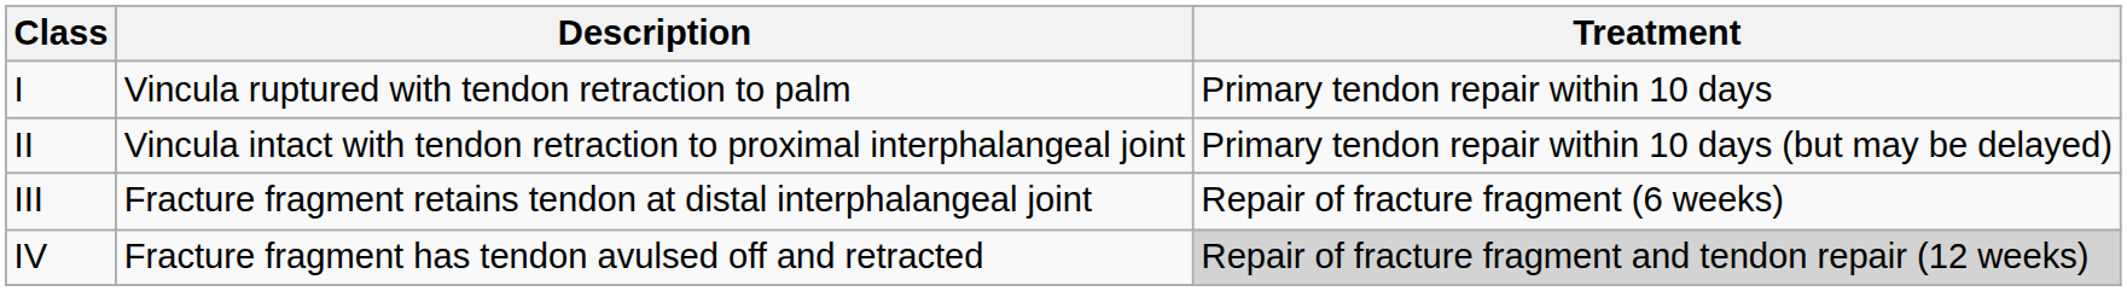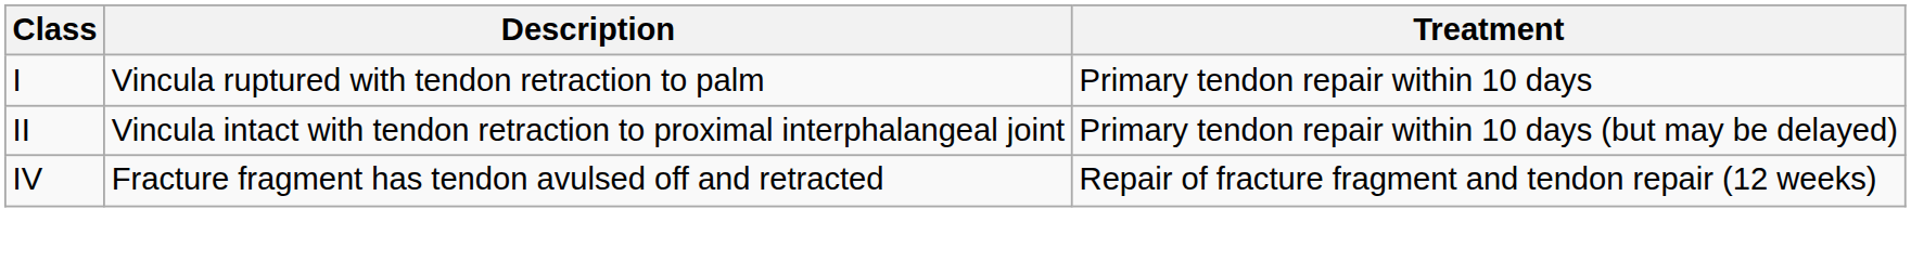- row: III | Fracture fragment retains tendon at distal interphalangeal joint | Repair of fracture fragment (6 weeks)
IV | Treatment: lightgrey background -> no background
